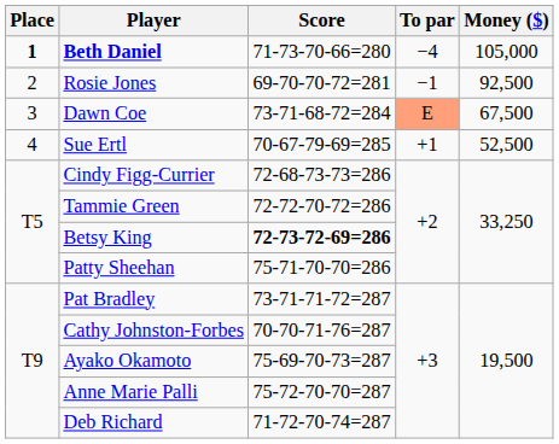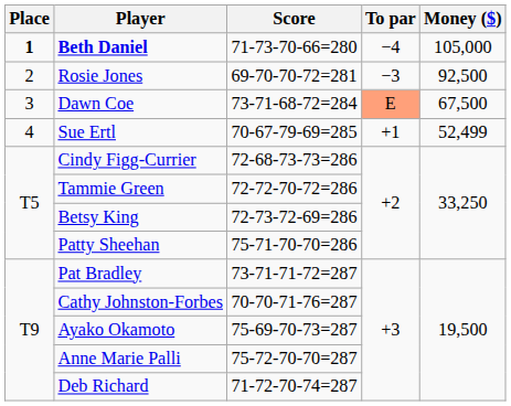Rosie Jones | To par: −1 -> −3
Sue Ertl | Money ($): 52,500 -> 52,499
Betsy King | Score: bold -> normal
